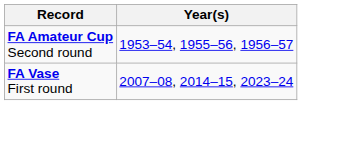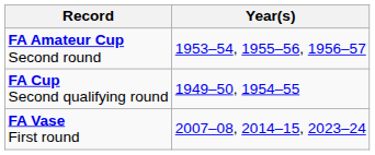+ row: FA Cup Second qualifying round | 1949–50, 1954–55
